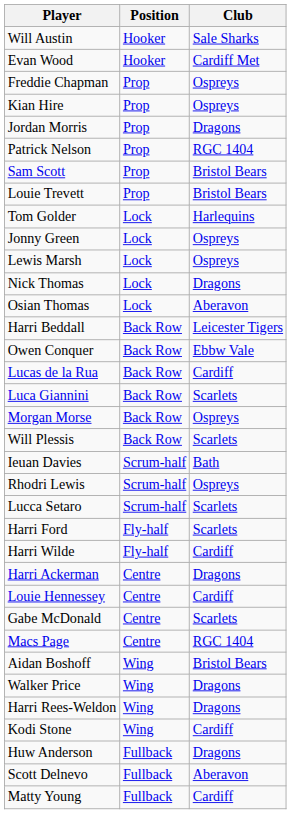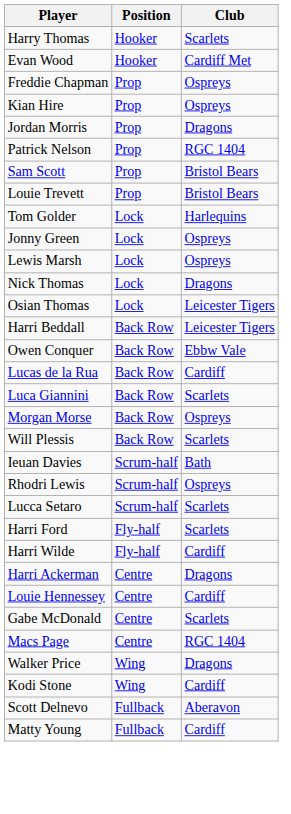- row: Will Austin | Hooker | Sale Sharks
+ row: Harry Thomas | Hooker | Scarlets
Osian Thomas | Club: Aberavon -> Leicester Tigers
- row: Aidan Boshoff | Wing | Bristol Bears
- row: Harri Rees-Weldon | Wing | Dragons
- row: Huw Anderson | Fullback | Dragons
